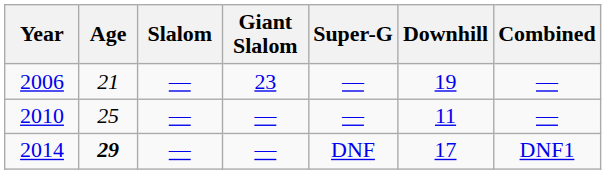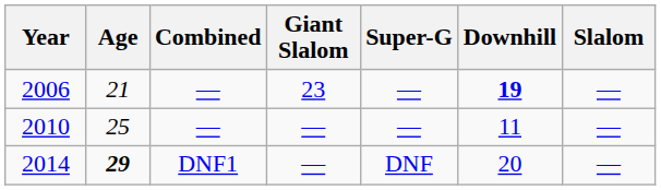columns swapped: Slalom <-> Combined
2006 | Downhill: normal -> bold
2014 | Downhill: 17 -> 20
